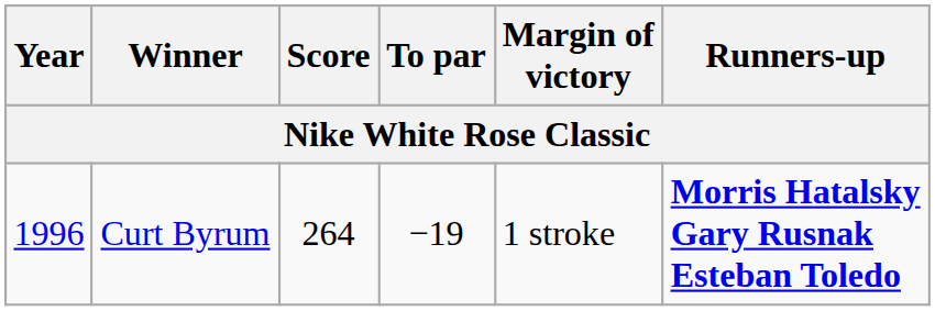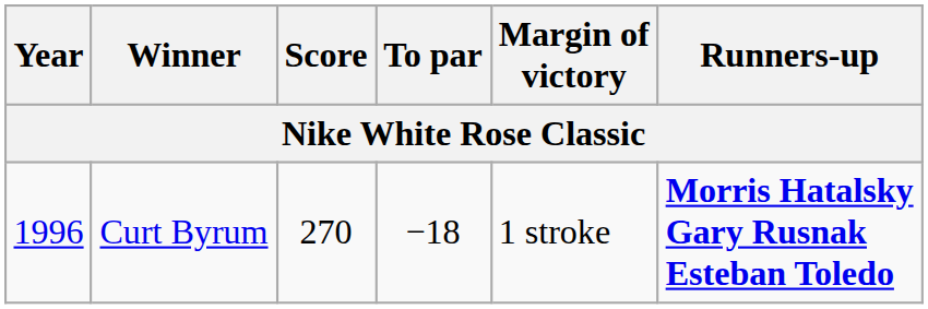Curt Byrum | Score: 264 -> 270
Curt Byrum | To par: −19 -> −18
